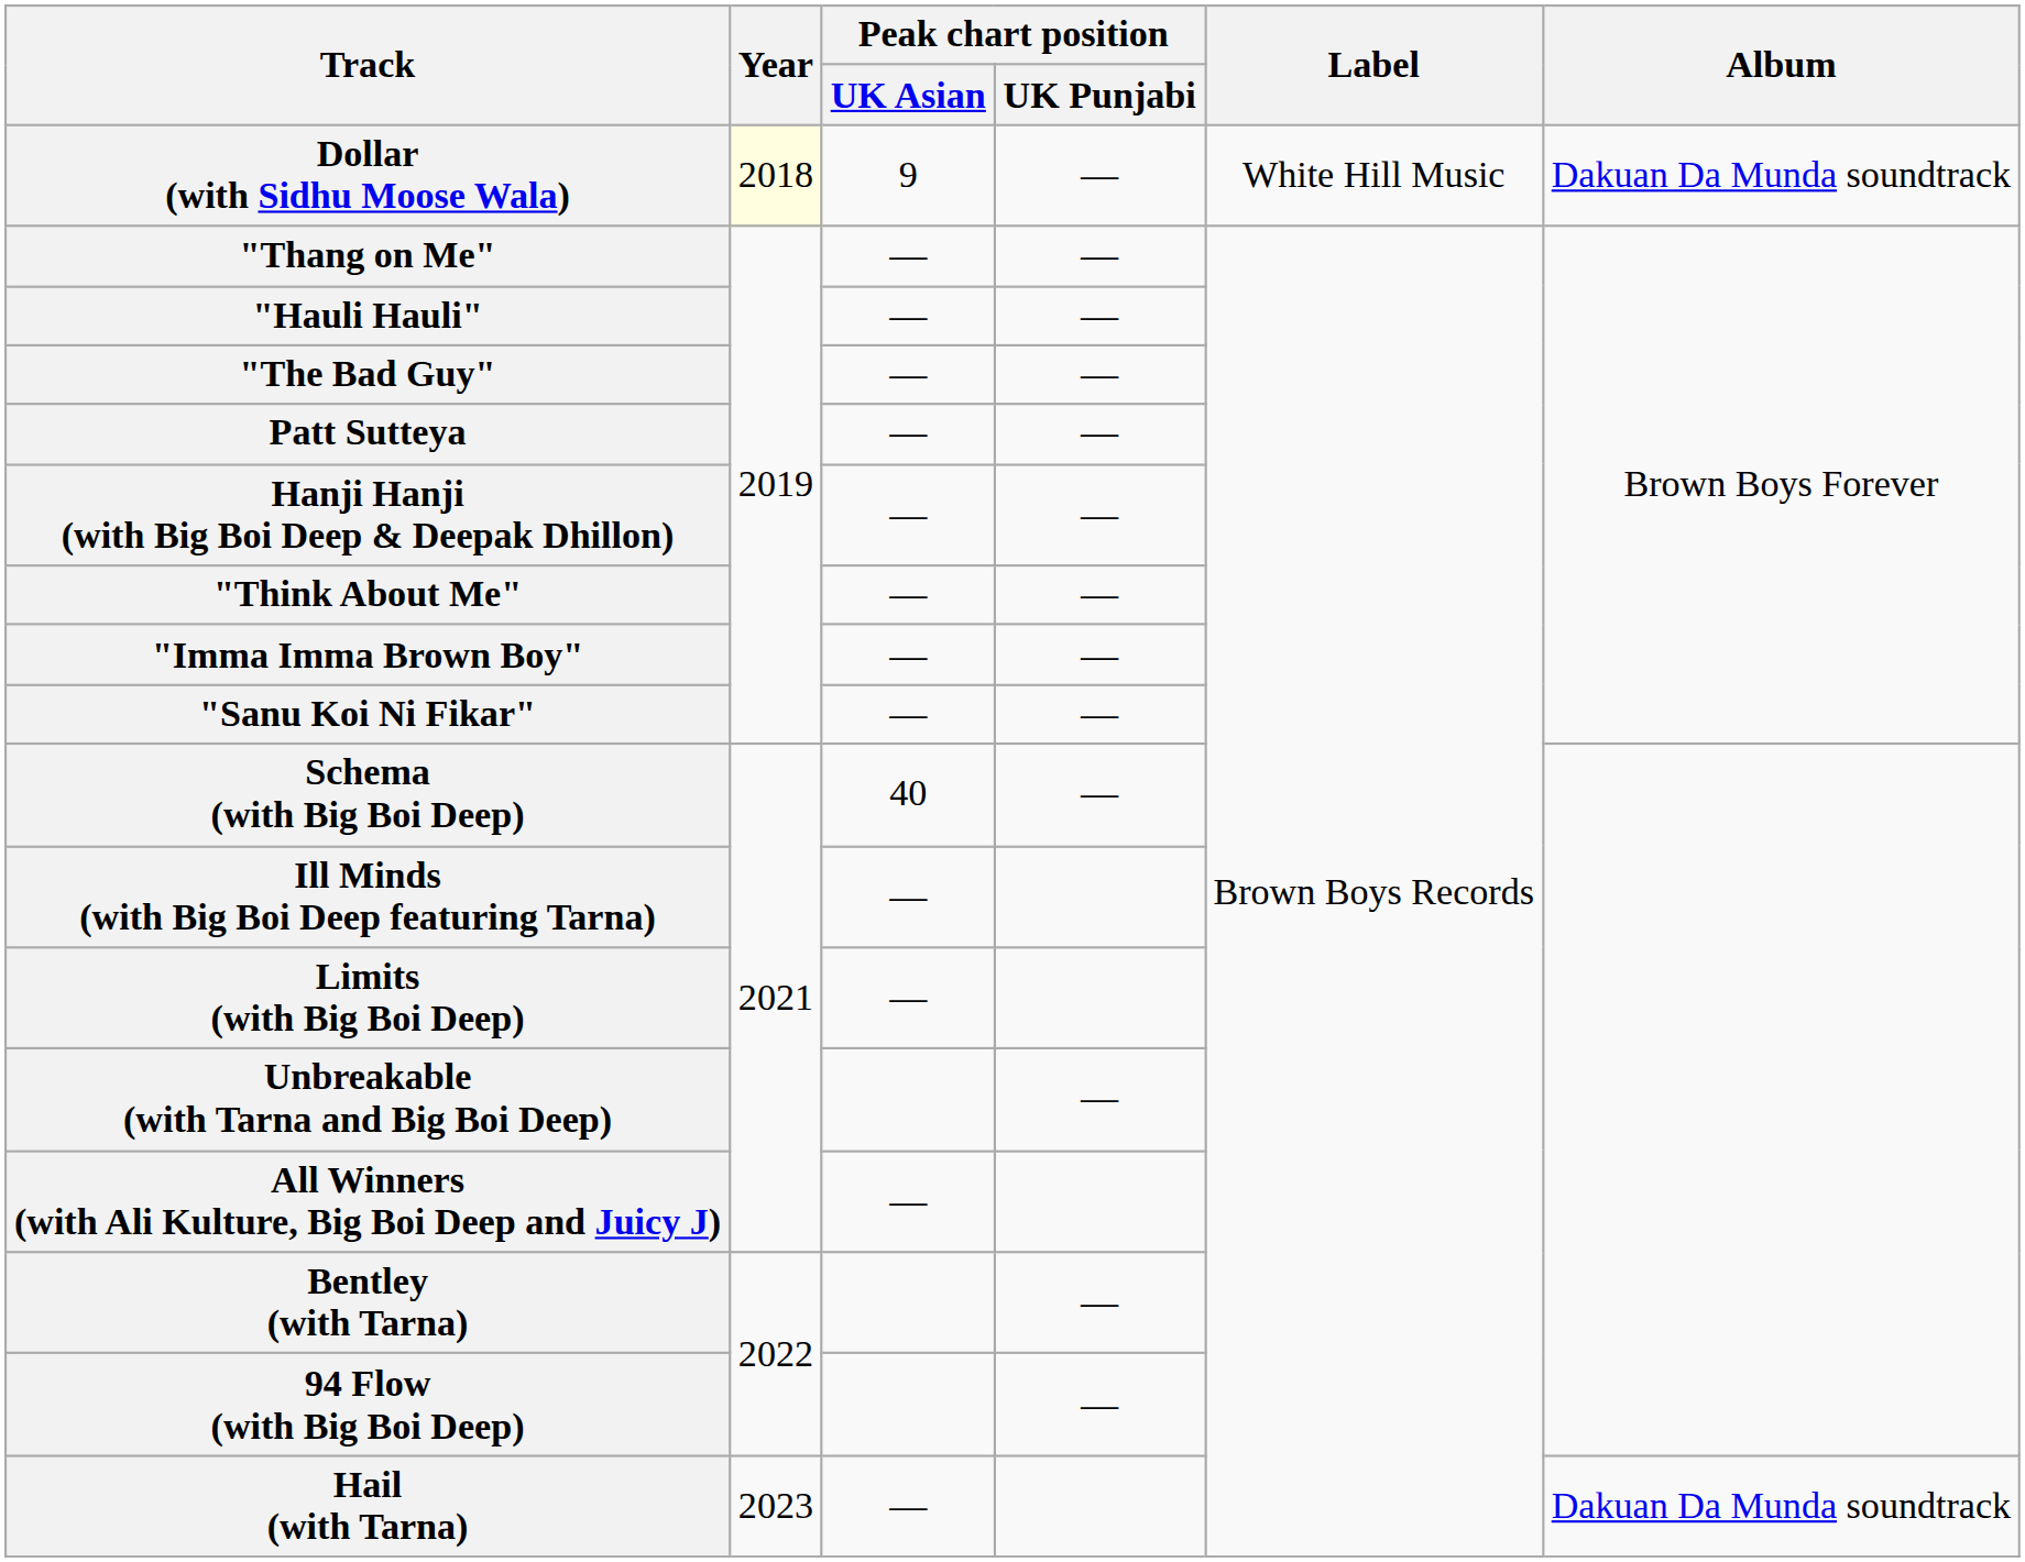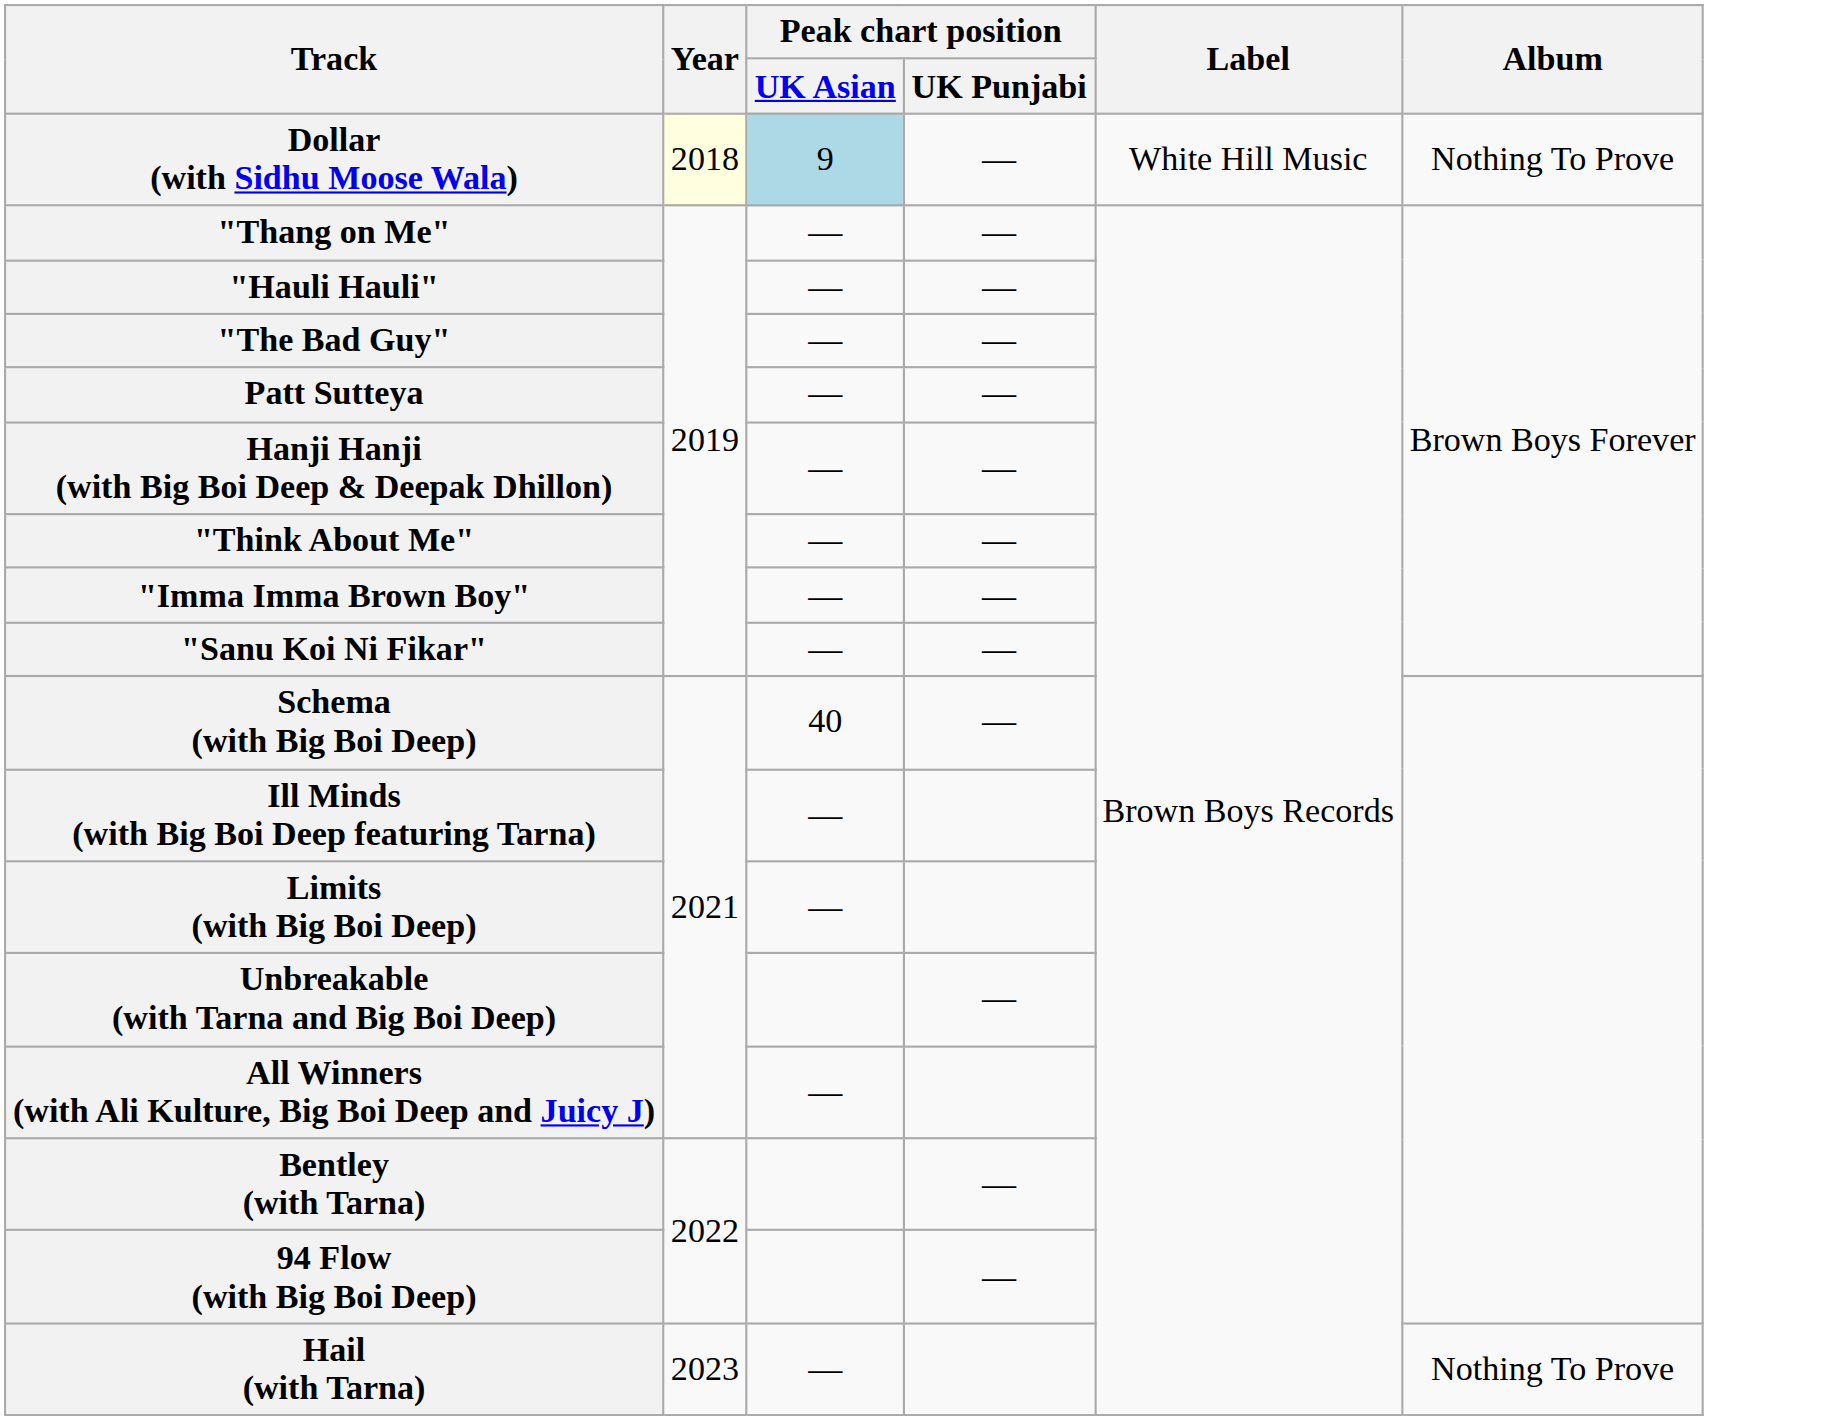Dollar (with Sidhu Moose Wala) | Peak chart position / UK Asian: no background -> lightblue background
Dollar (with Sidhu Moose Wala) | Album: Dakuan Da Munda soundtrack -> Nothing To Prove
Hail (with Tarna) | Album: Dakuan Da Munda soundtrack -> Nothing To Prove
